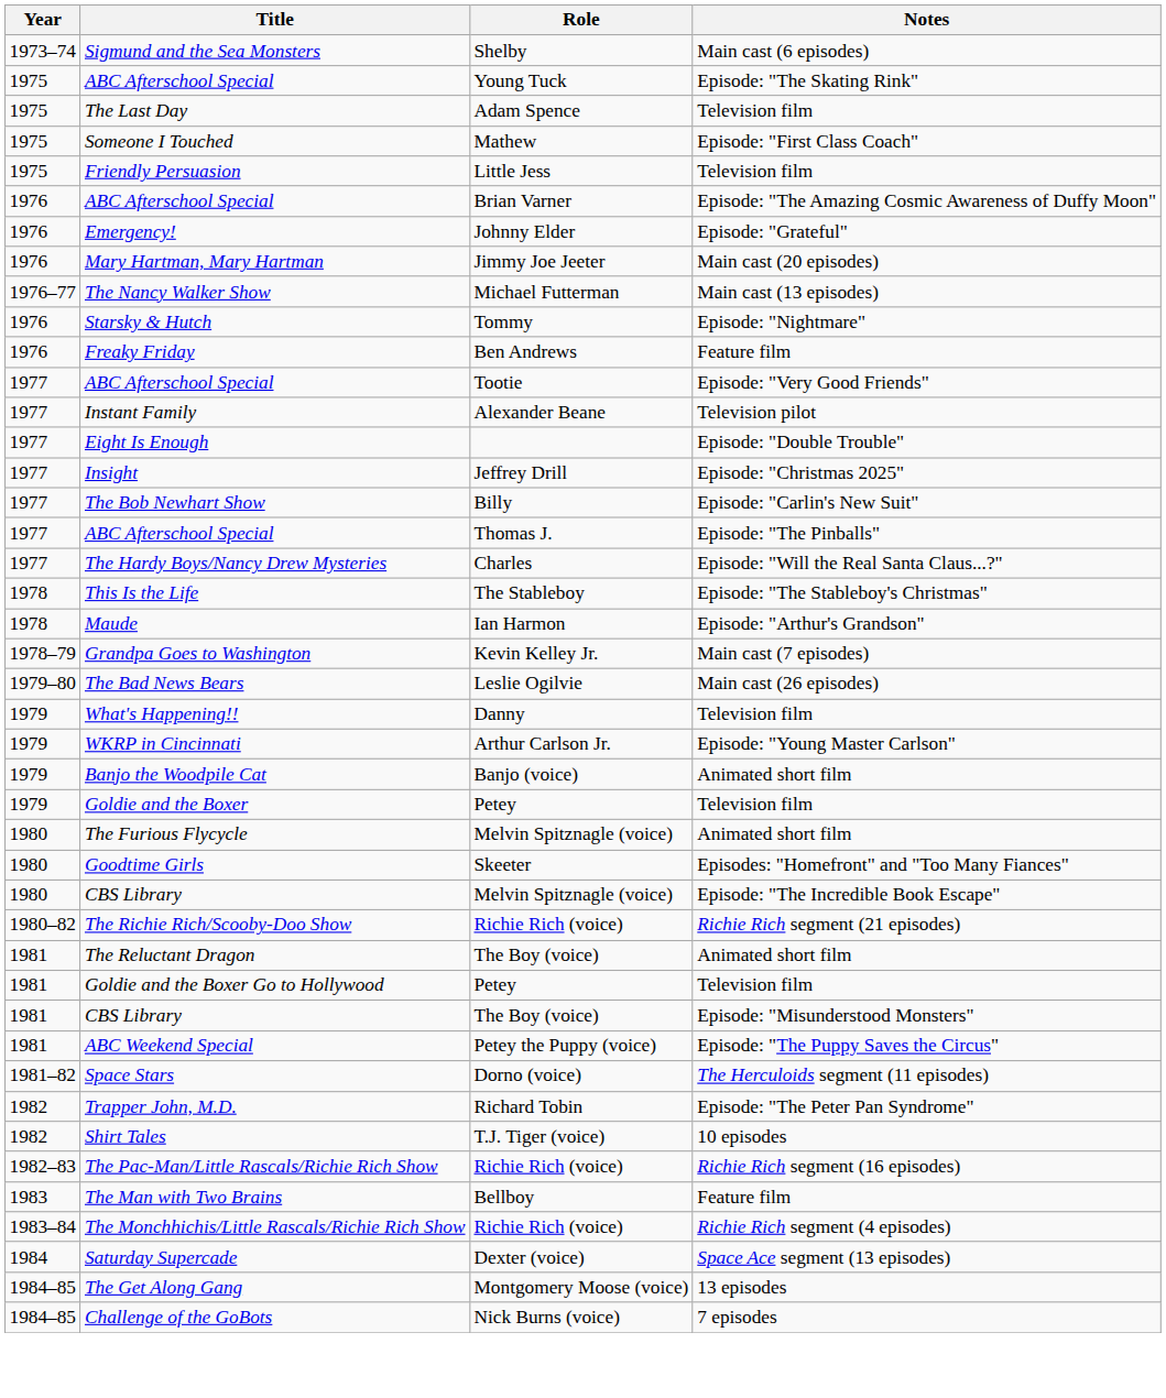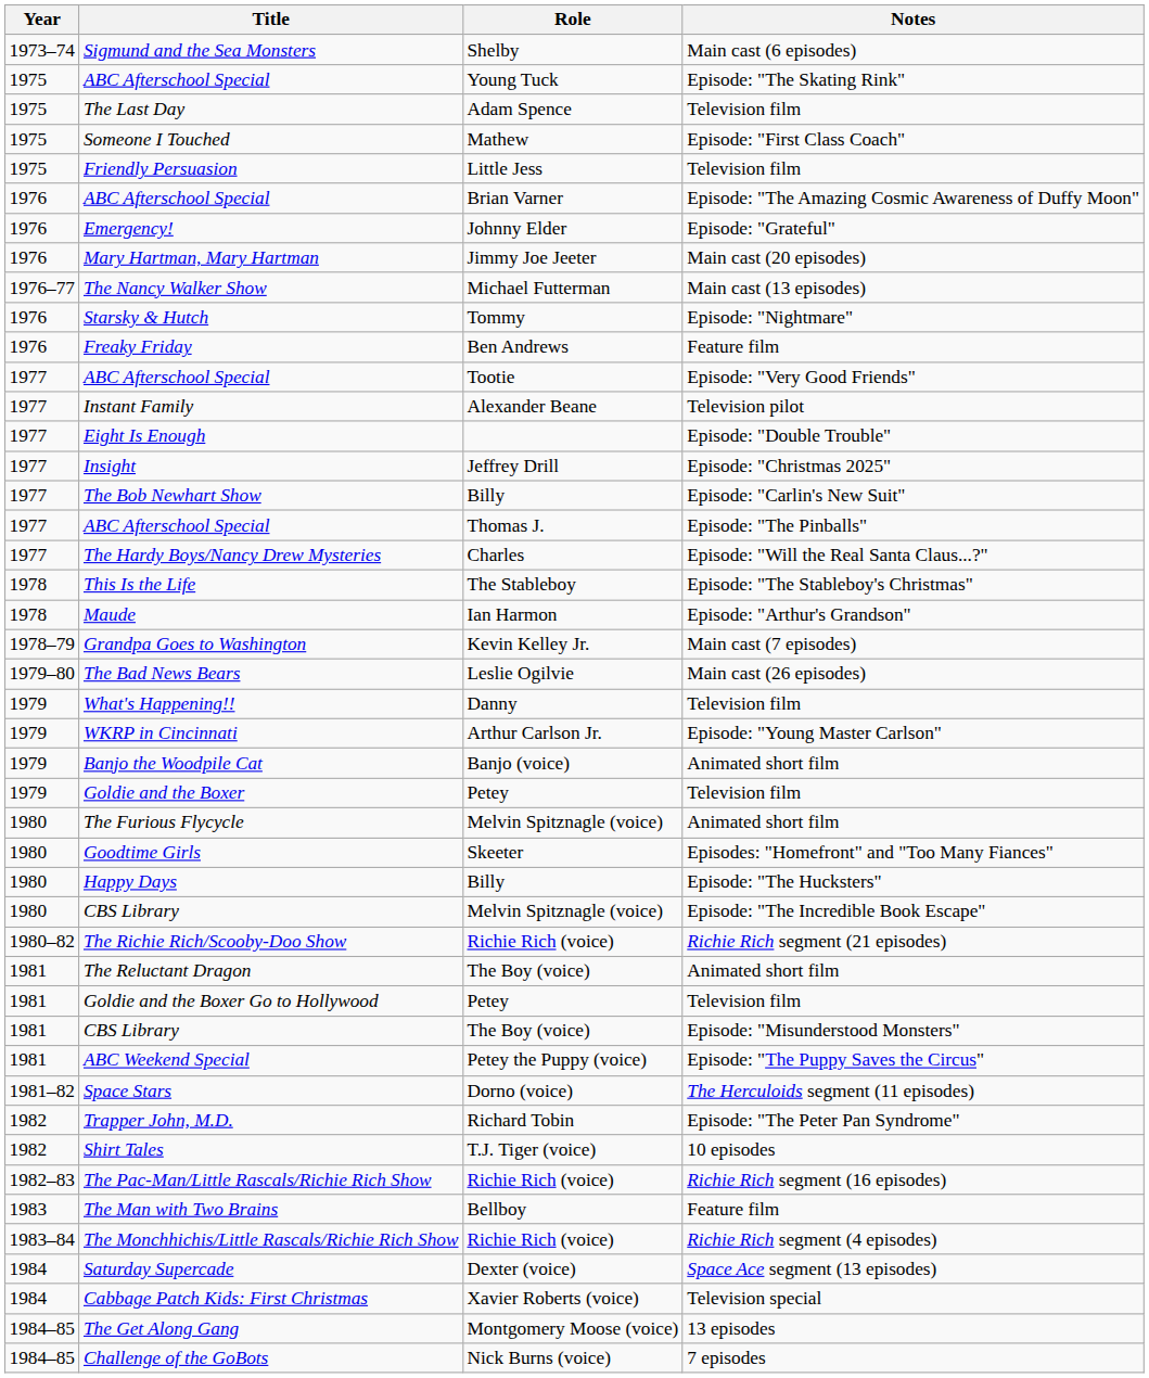+ row: 1980 | Happy Days | Billy | Episode: "The Hucksters"
+ row: 1984 | Cabbage Patch Kids: First Christmas | Xavier Roberts (voice) | Television special
